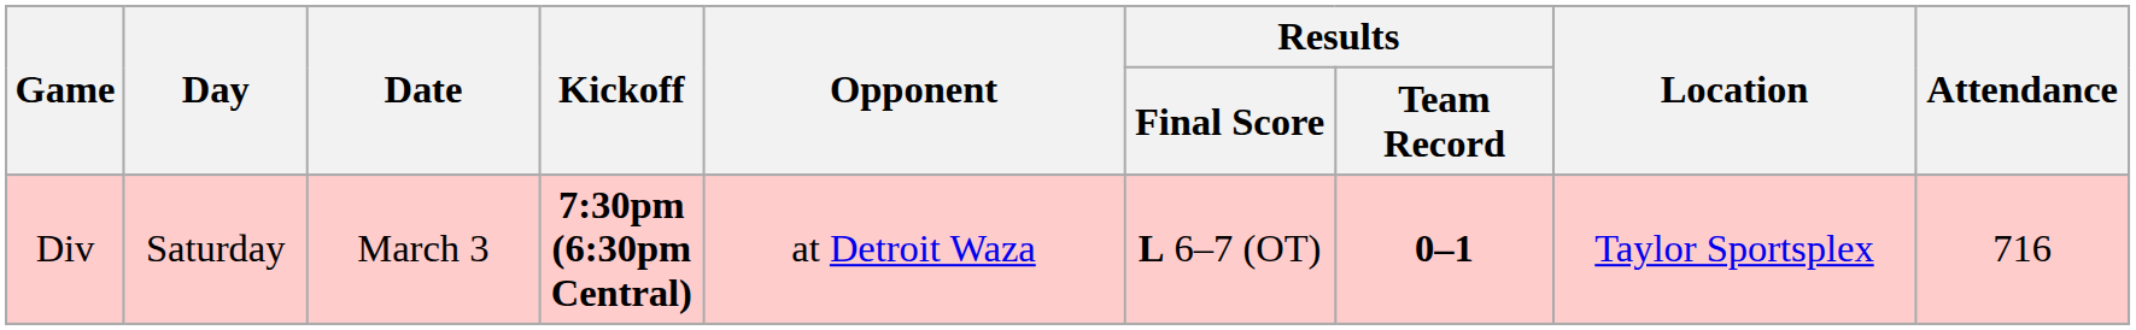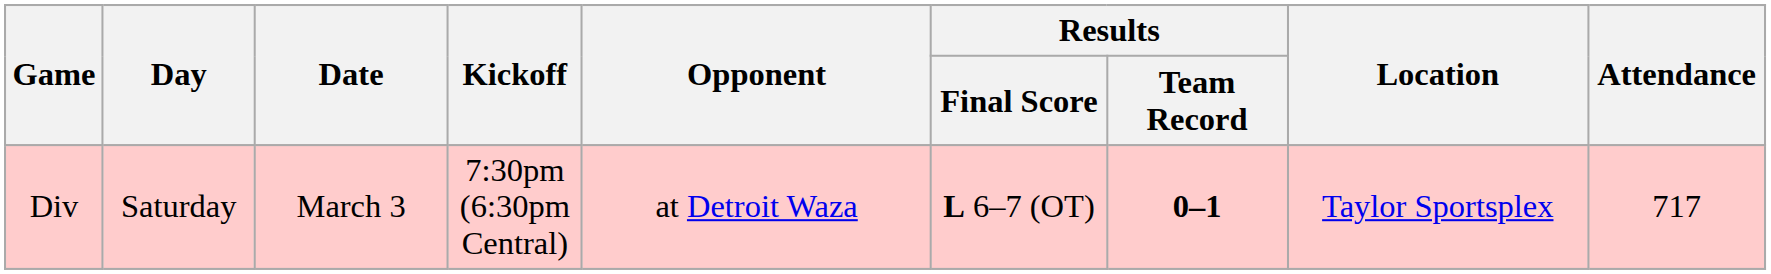Div | Kickoff: bold -> normal
Div | Attendance: 716 -> 717
